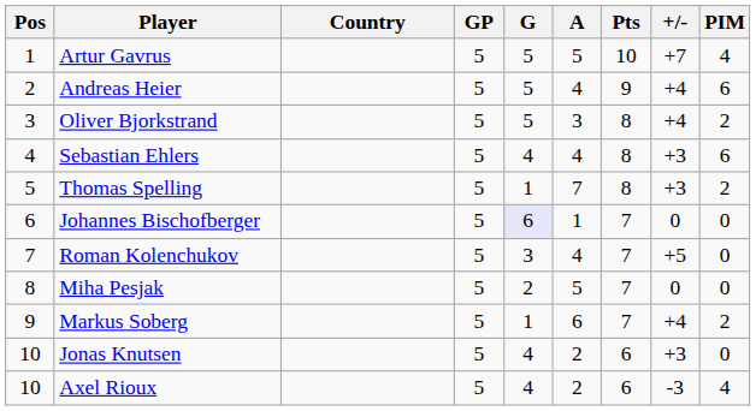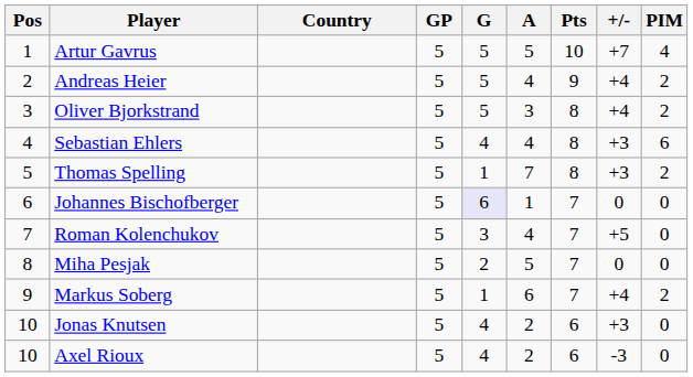Andreas Heier | PIM: 6 -> 2
Axel Rioux | PIM: 4 -> 0
